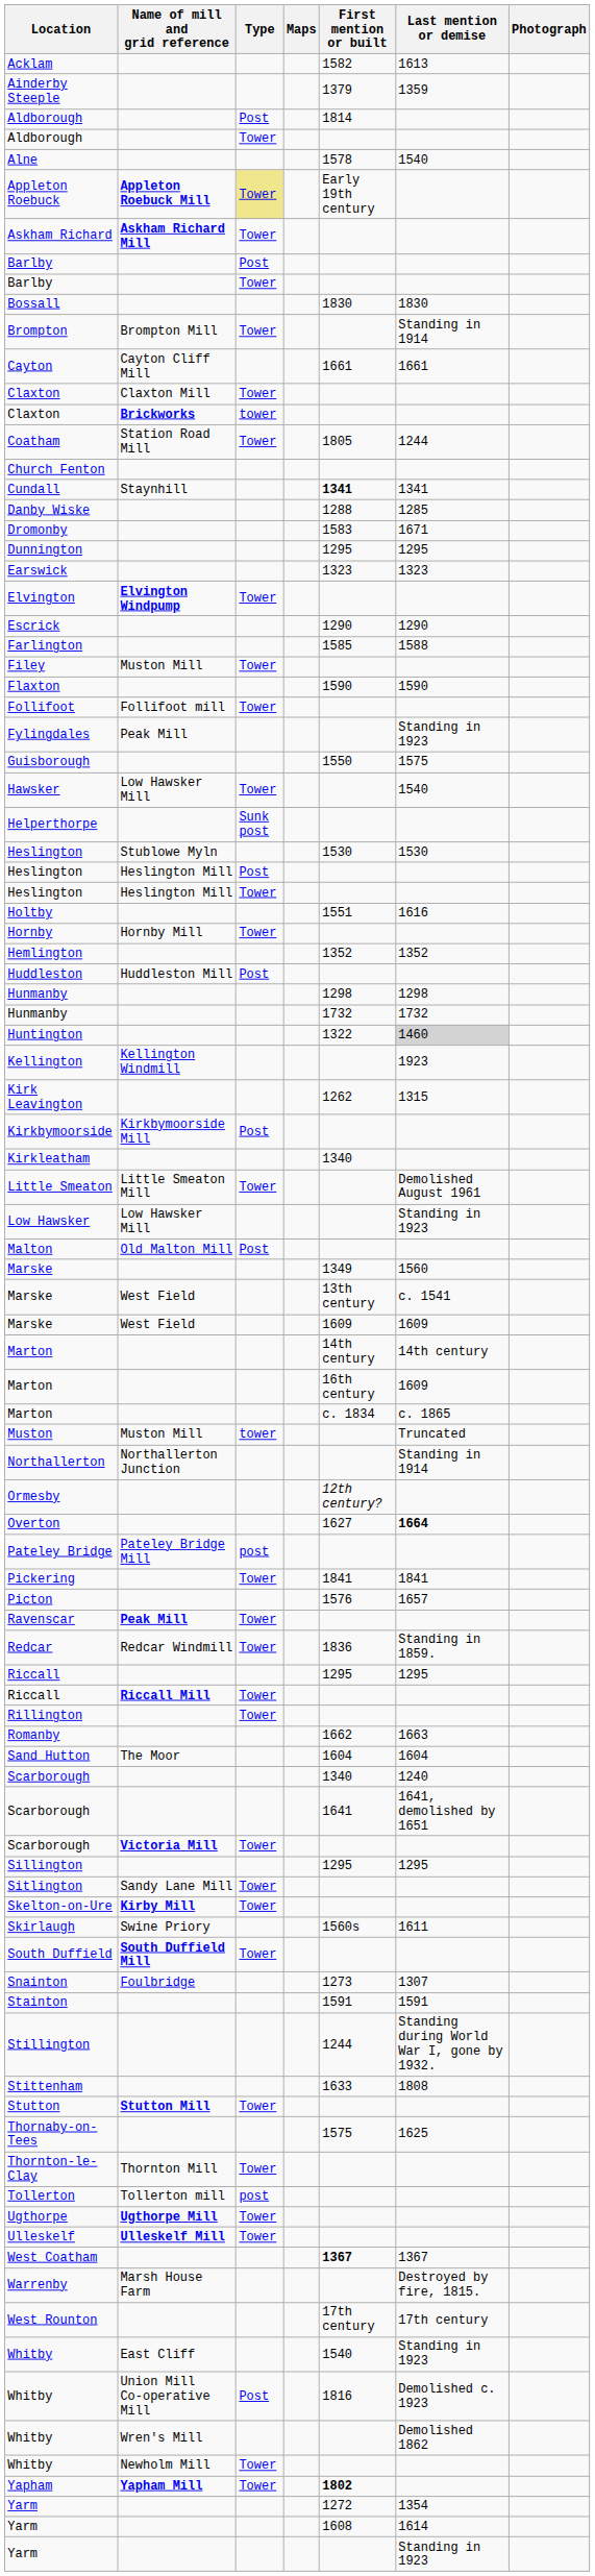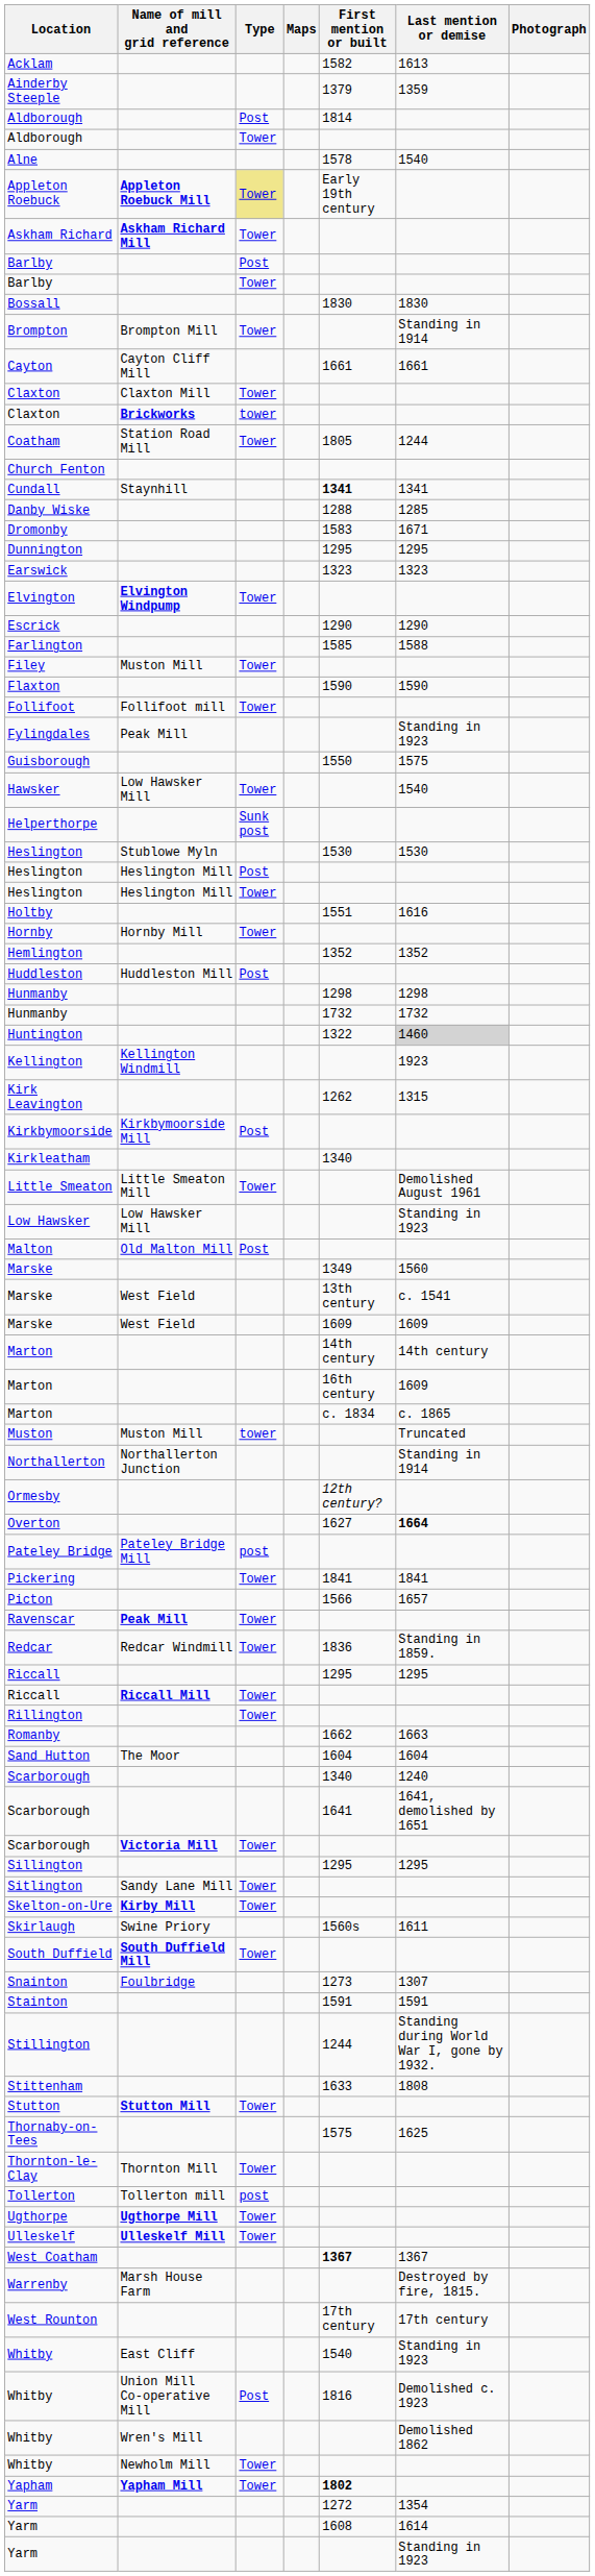Picton | First mention or built: 1576 -> 1566
